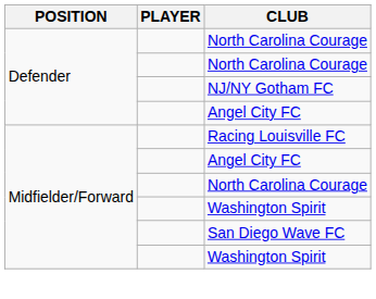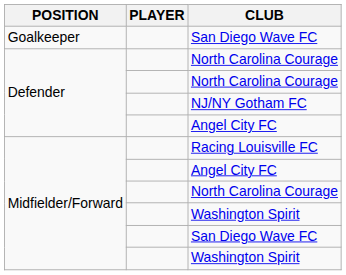+ row: Goalkeeper | San Diego Wave FC
